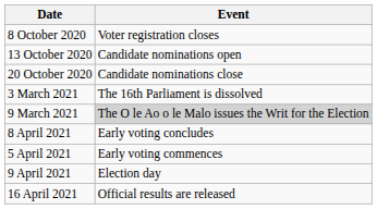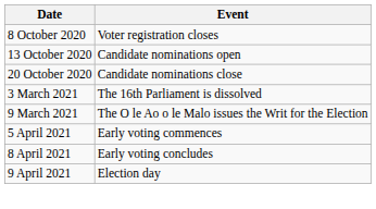9 March 2021 | Event: lightgrey background -> no background
rows swapped: 5 April 2021 <-> 8 April 2021
- row: 16 April 2021 | Official results are released
